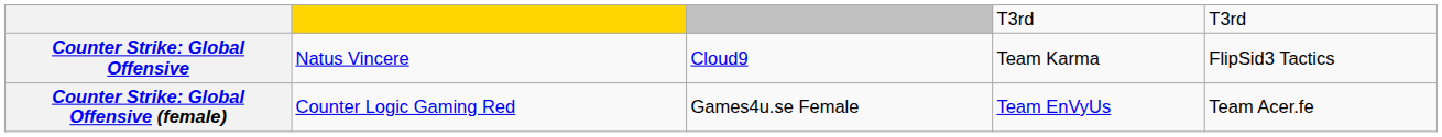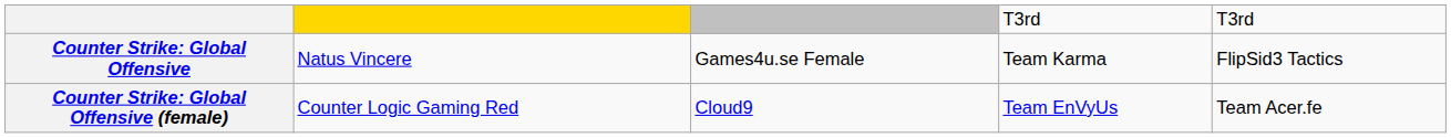Counter Strike: Global Offensive | column 3: Cloud9 -> Games4u.se Female
Counter Strike: Global Offensive (female) | column 3: Games4u.se Female -> Cloud9
